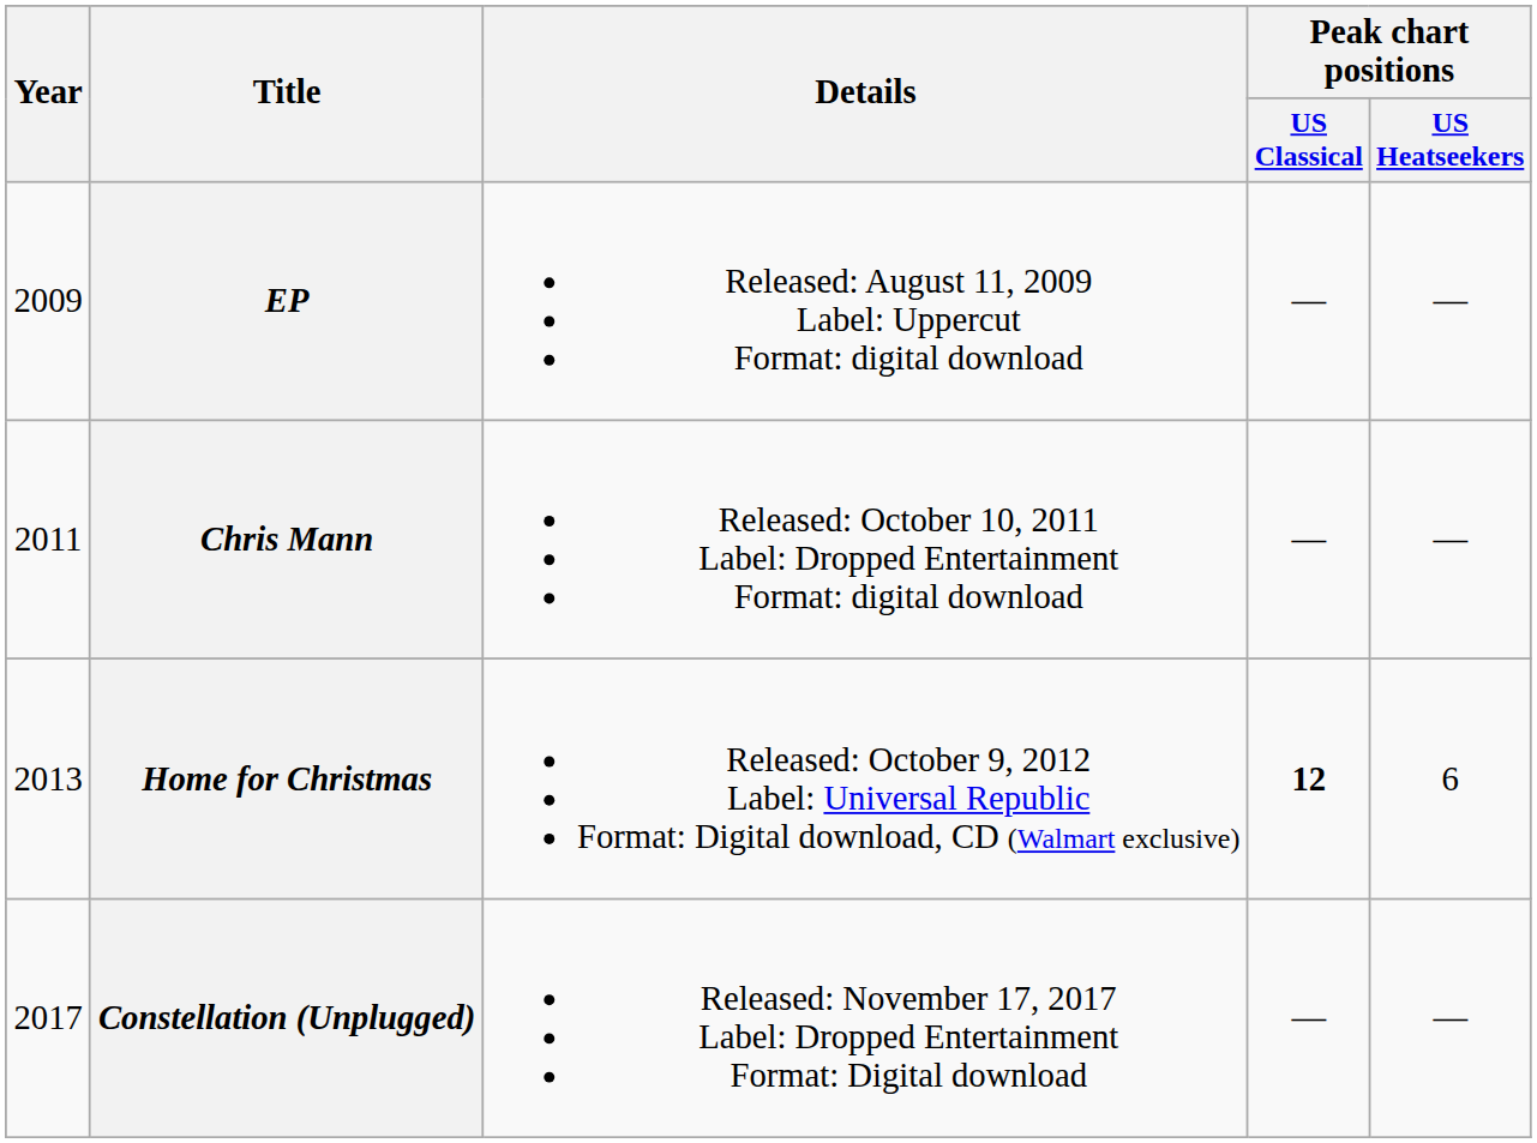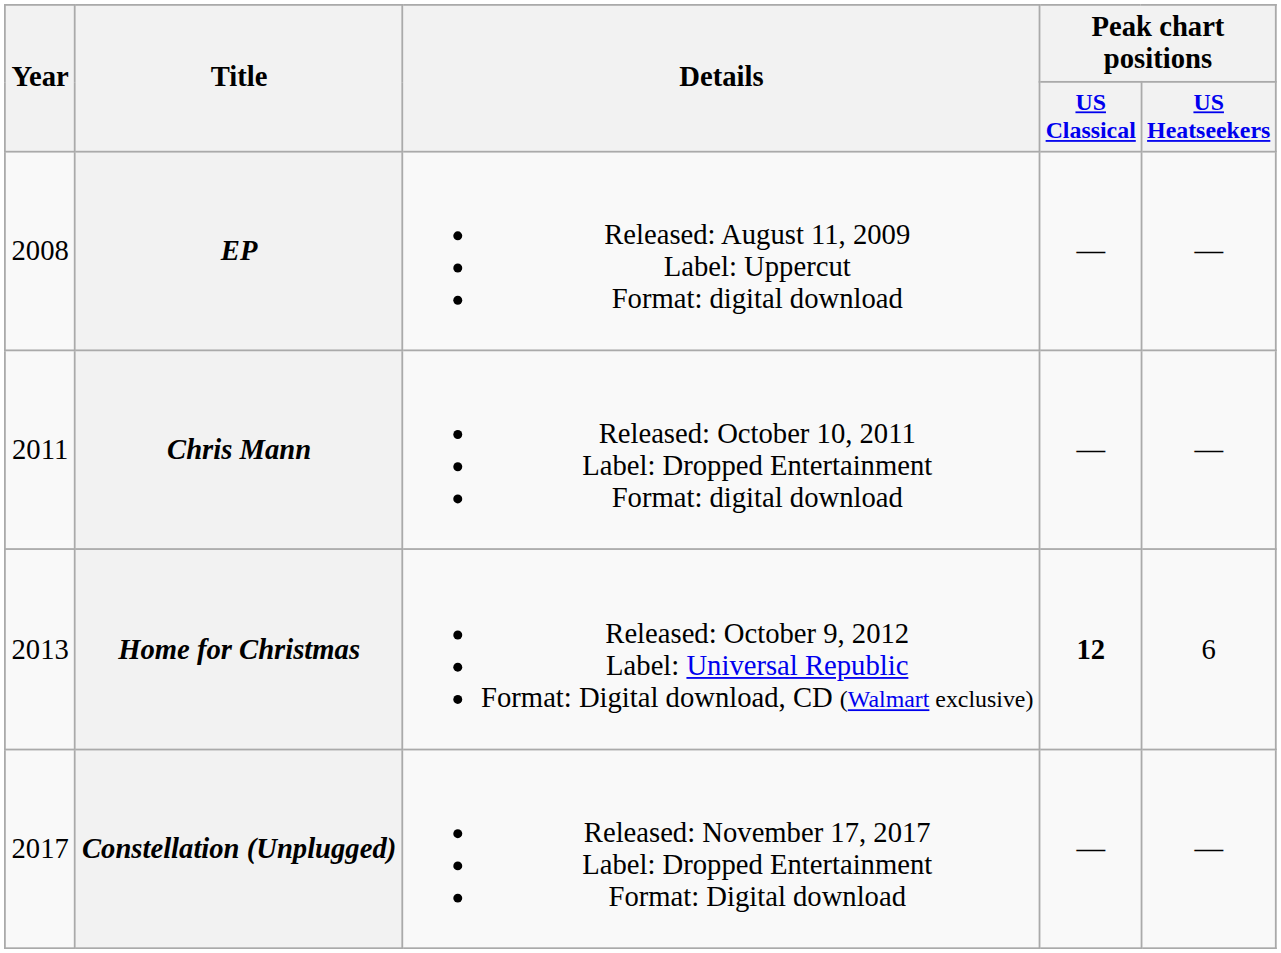EP | Year: 2009 -> 2008
